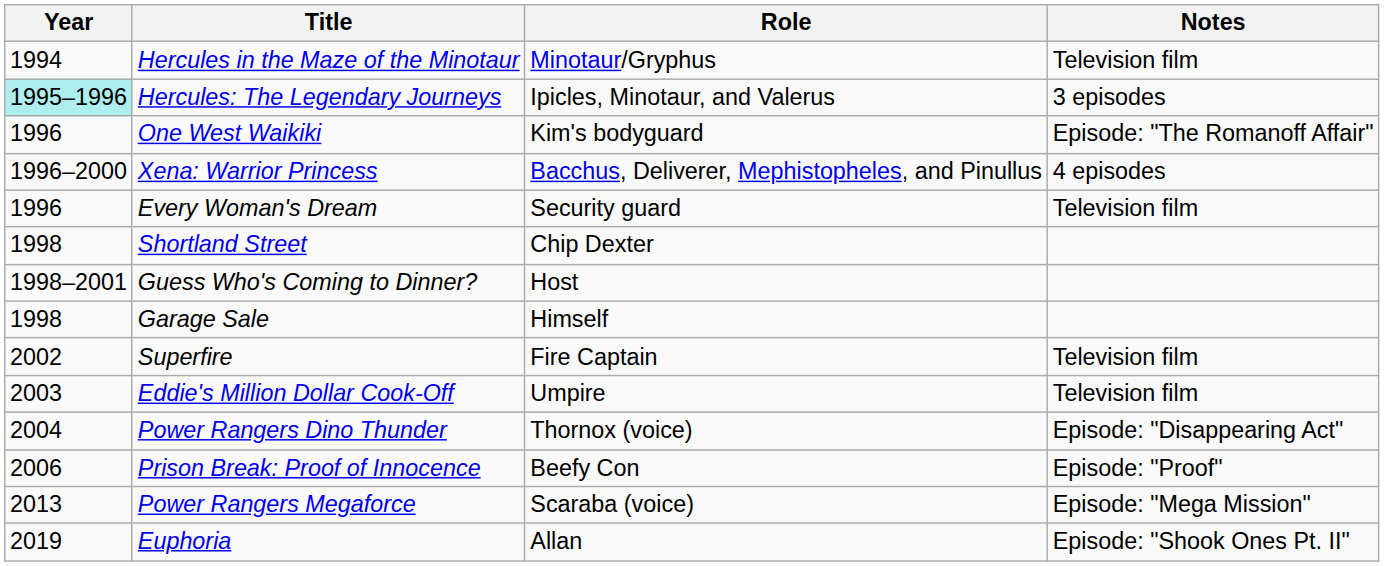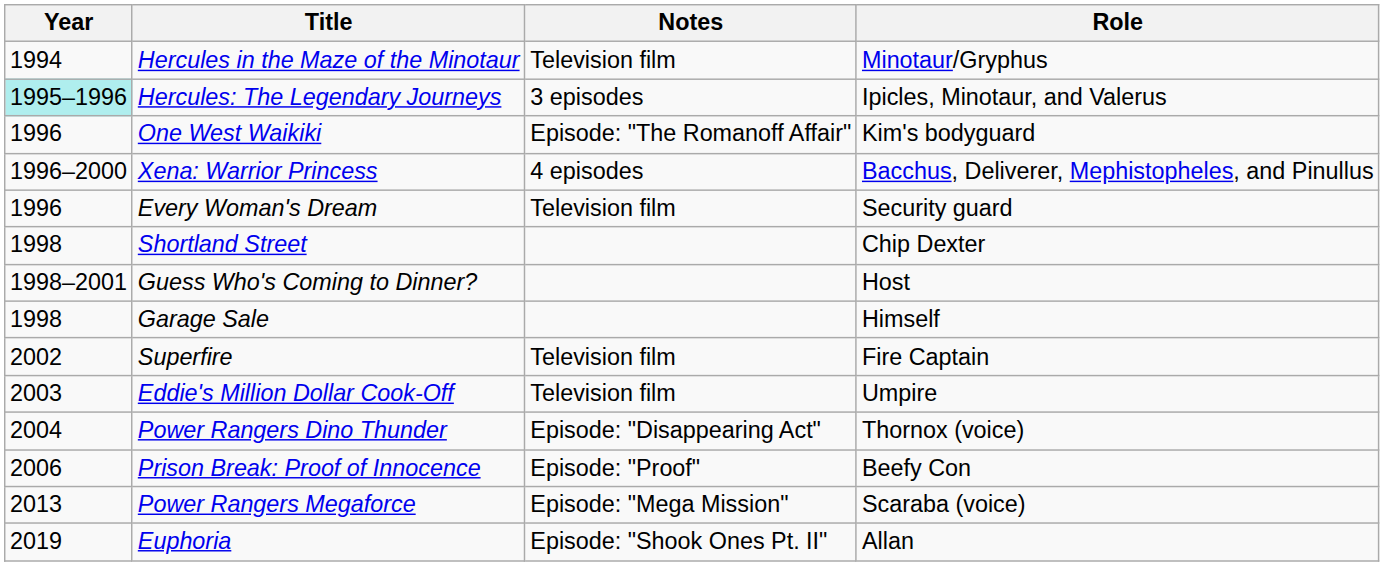columns swapped: Role <-> Notes
